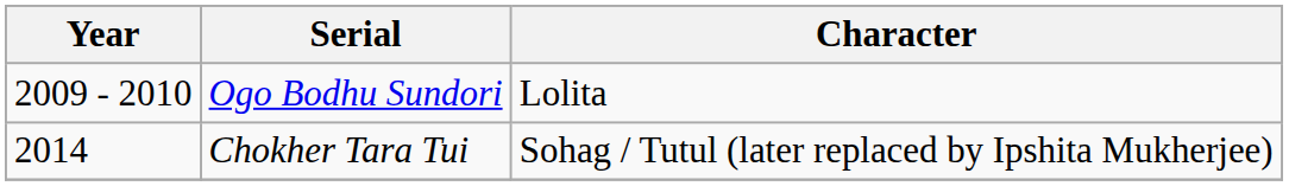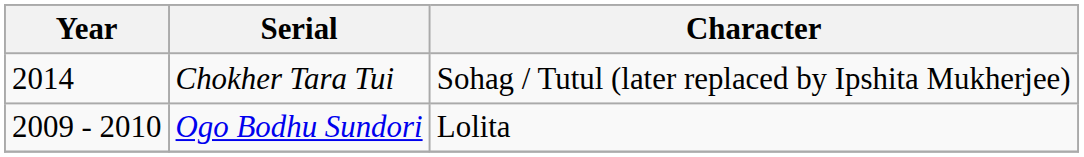rows swapped: Ogo Bodhu Sundori <-> Chokher Tara Tui
